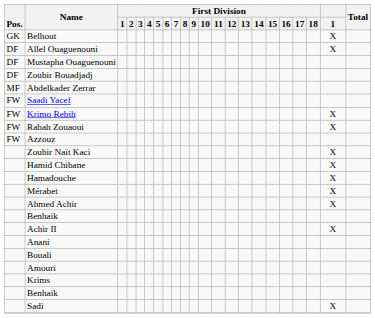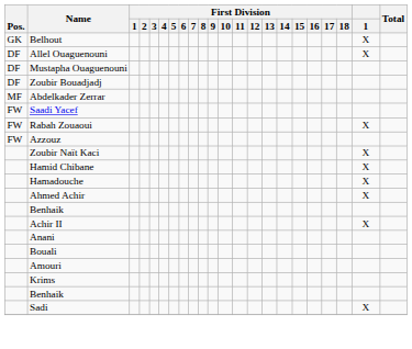- row: FW | Krimo Rebih | X
- row: Mérabet | X
